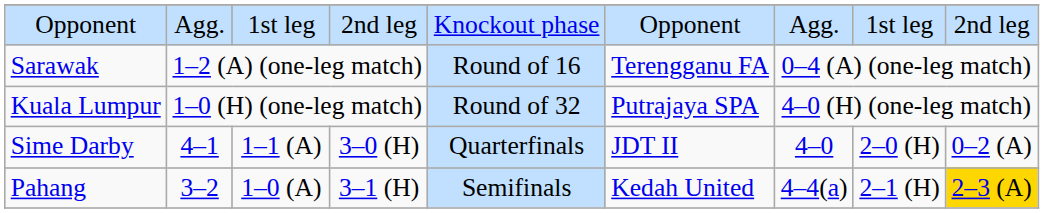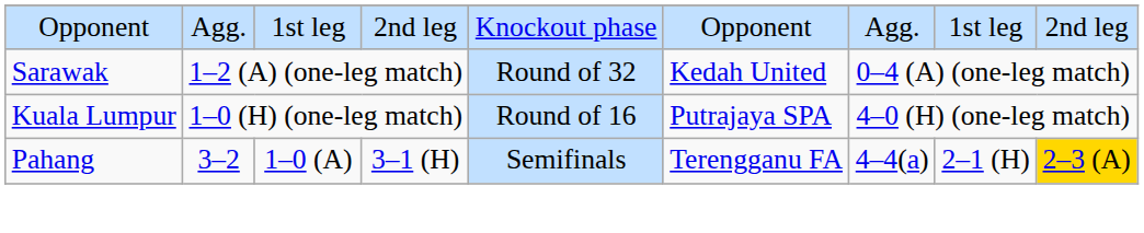Sarawak | column 5: Round of 16 -> Round of 32
Sarawak | column 6: Terengganu FA -> Kedah United
Kuala Lumpur | column 5: Round of 32 -> Round of 16
- row: Sime Darby | 4–1 | 1–1 (A) | 3–0 (H) | Quarterfinals | JDT II | 4–0 | 2–0 (H) | 0–2 (A)
Pahang | column 6: Kedah United -> Terengganu FA
